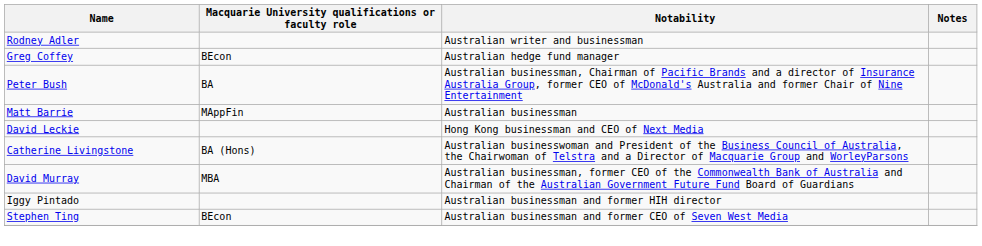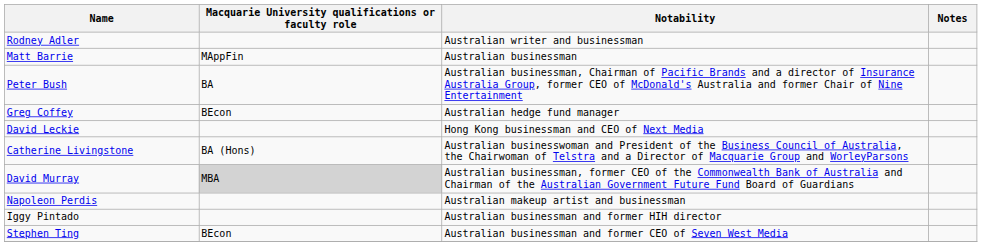rows swapped: Matt Barrie <-> Greg Coffey
David Murray | Macquarie University qualifications or faculty role: no background -> lightgrey background
+ row: Napoleon Perdis | Australian makeup artist and businessman
